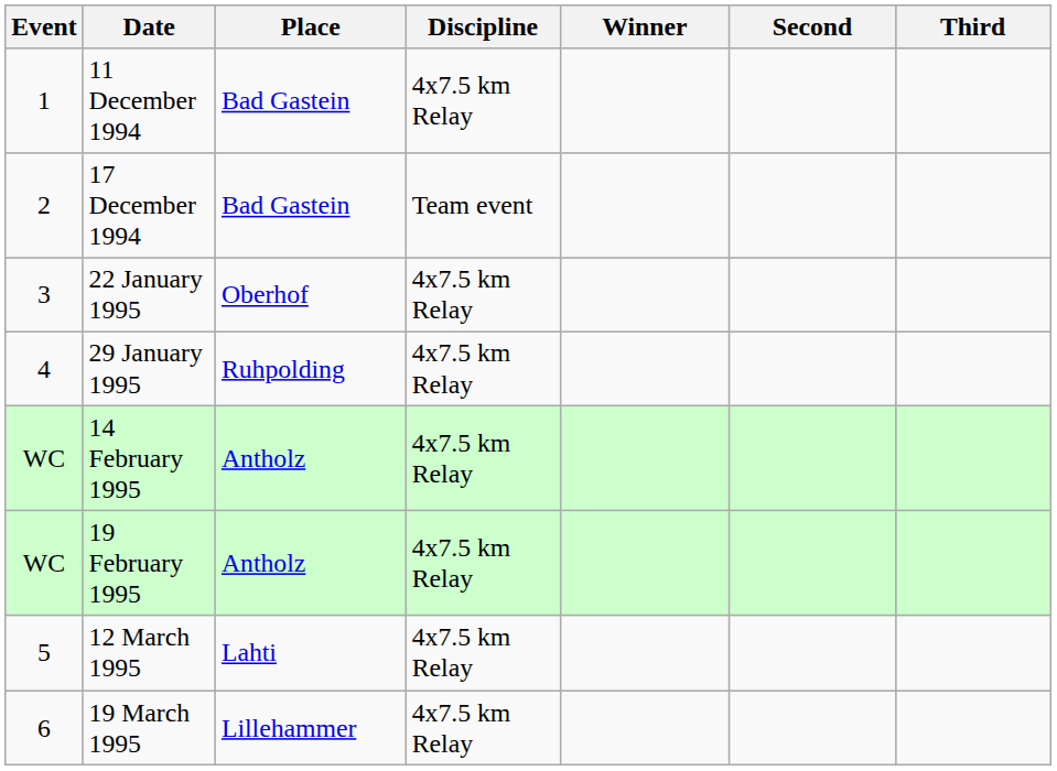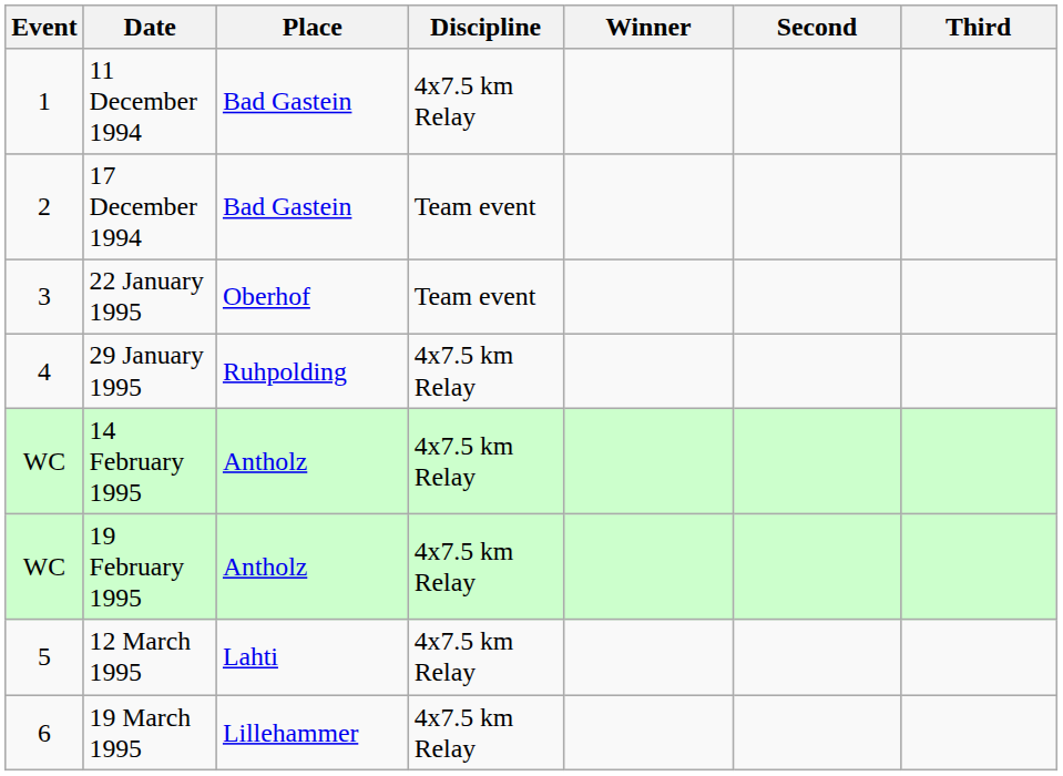22 January 1995 | Discipline: 4x7.5 km Relay -> Team event
